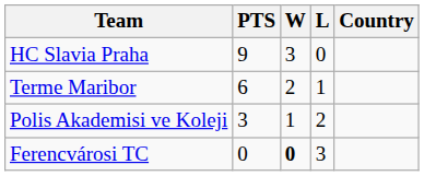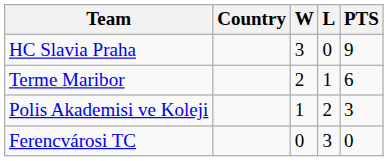columns swapped: Country <-> PTS
Ferencvárosi TC | W: bold -> normal
